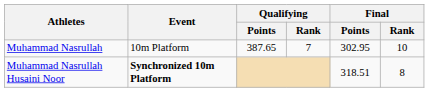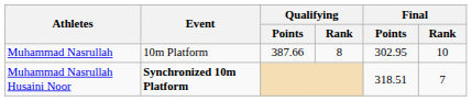Muhammad Nasrullah | Qualifying / Points: 387.65 -> 387.66
Muhammad Nasrullah | Qualifying / Rank: 7 -> 8
Muhammad Nasrullah Husaini Noor | Final / Rank: 8 -> 7
